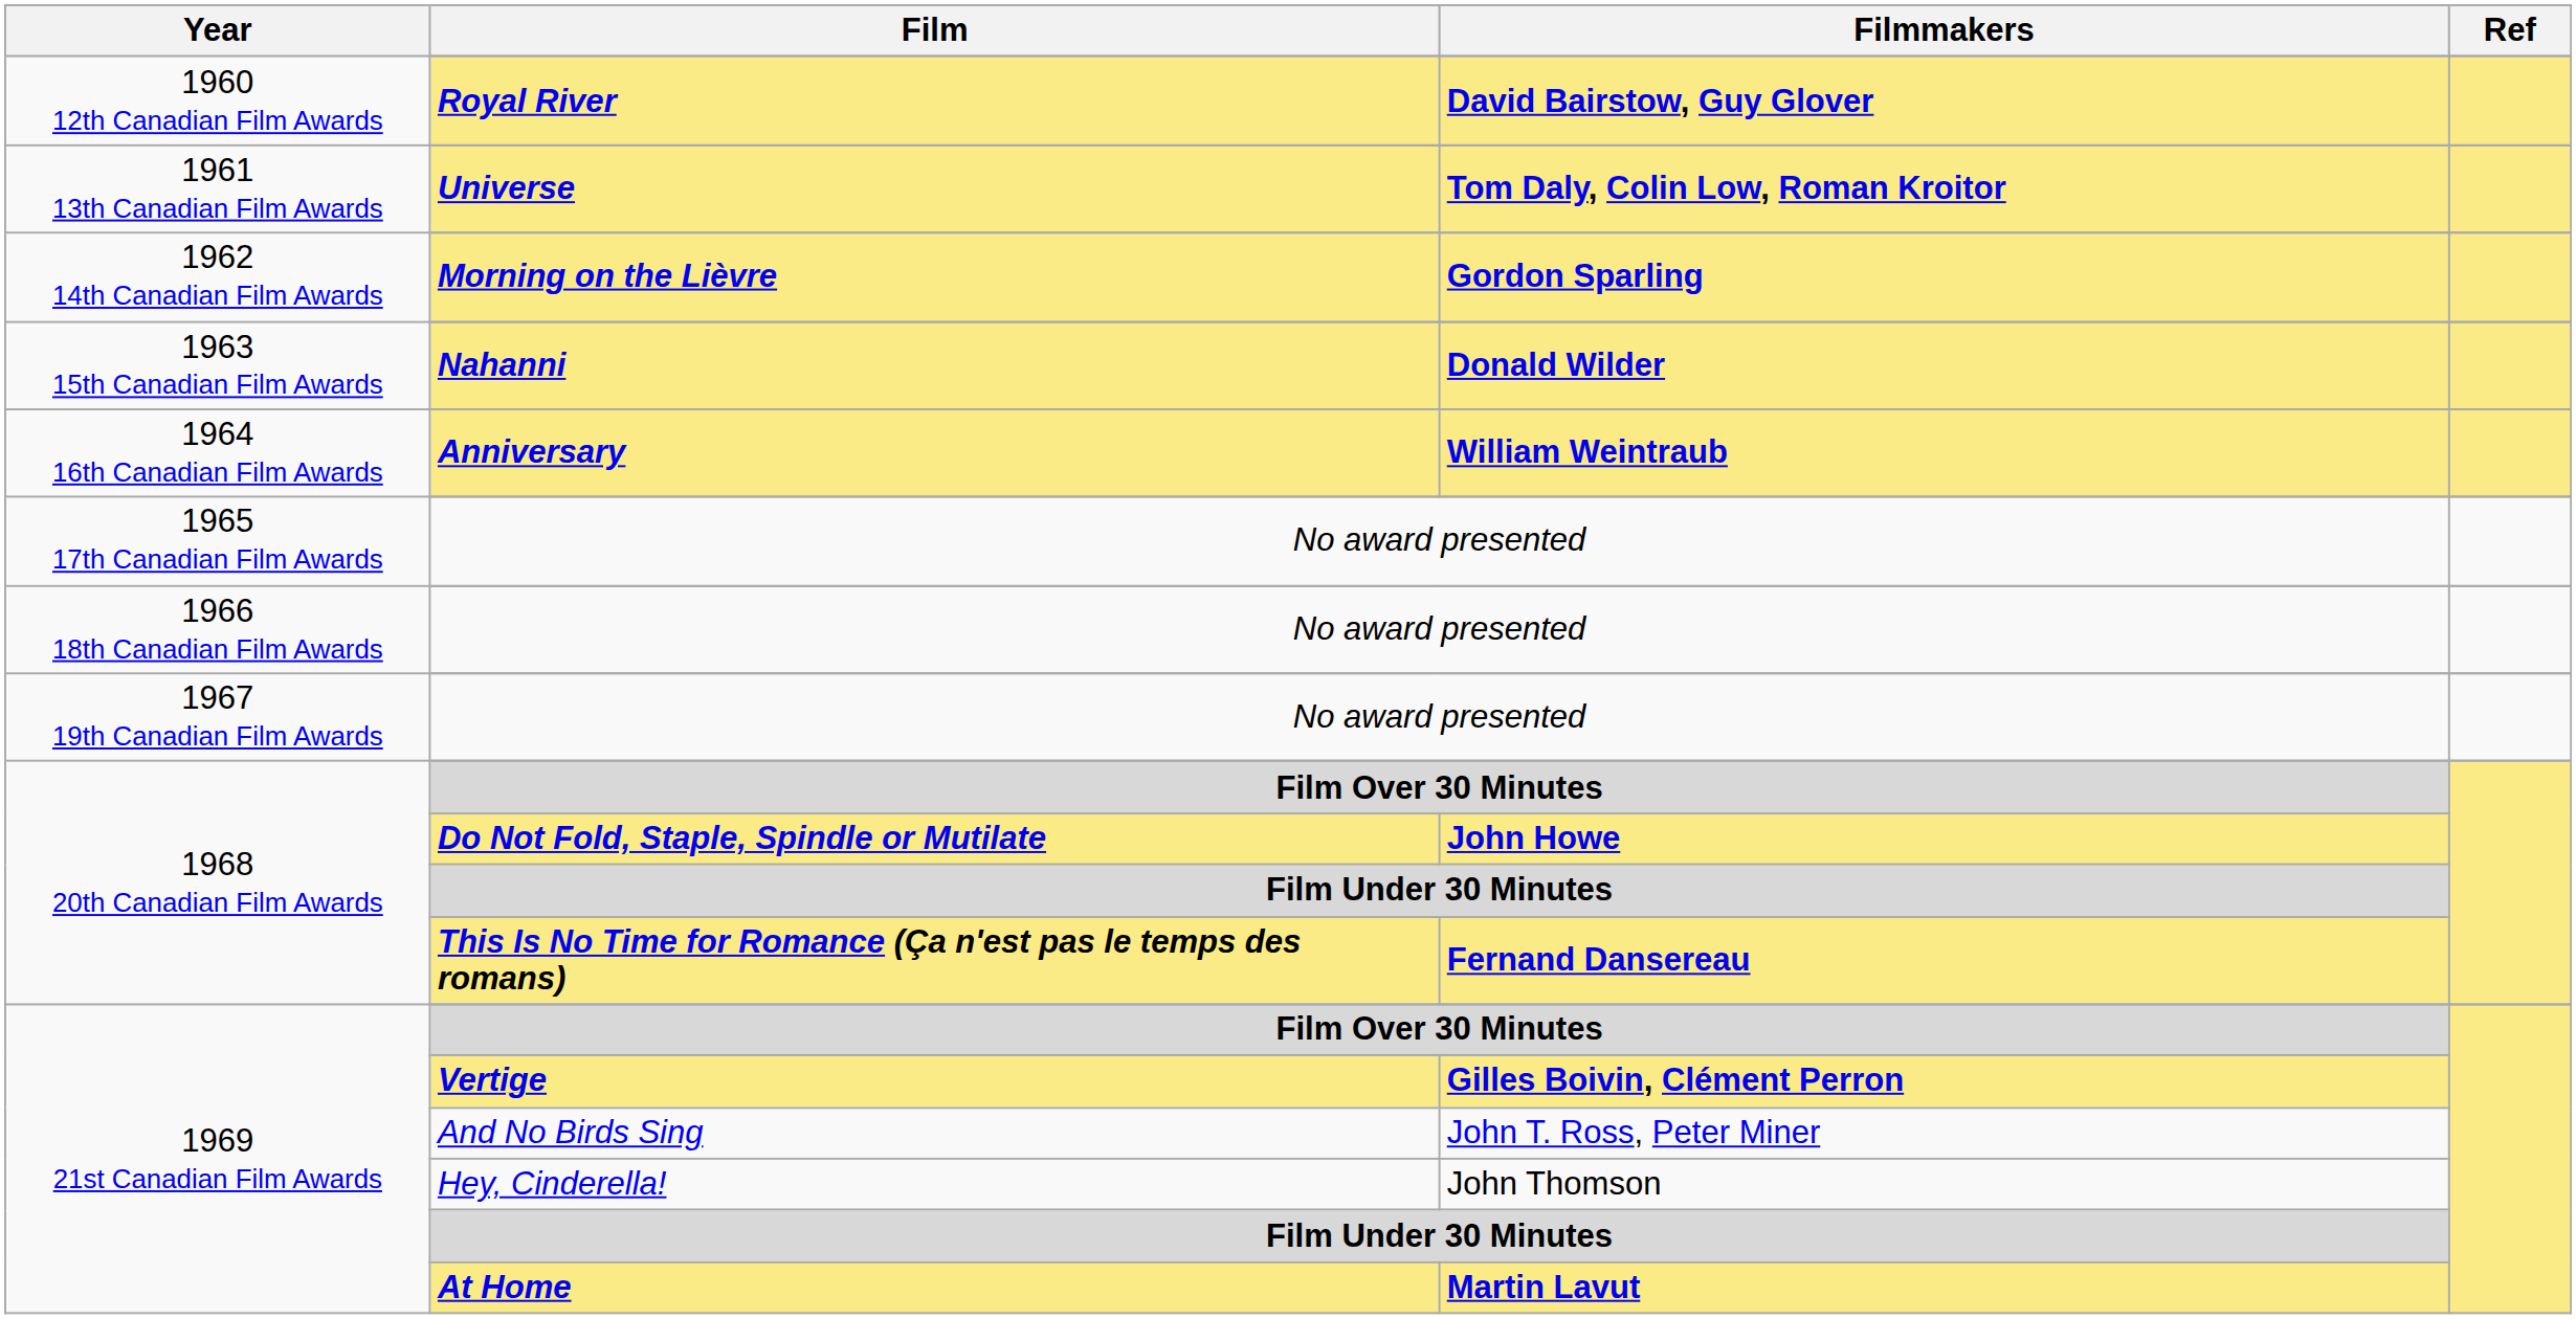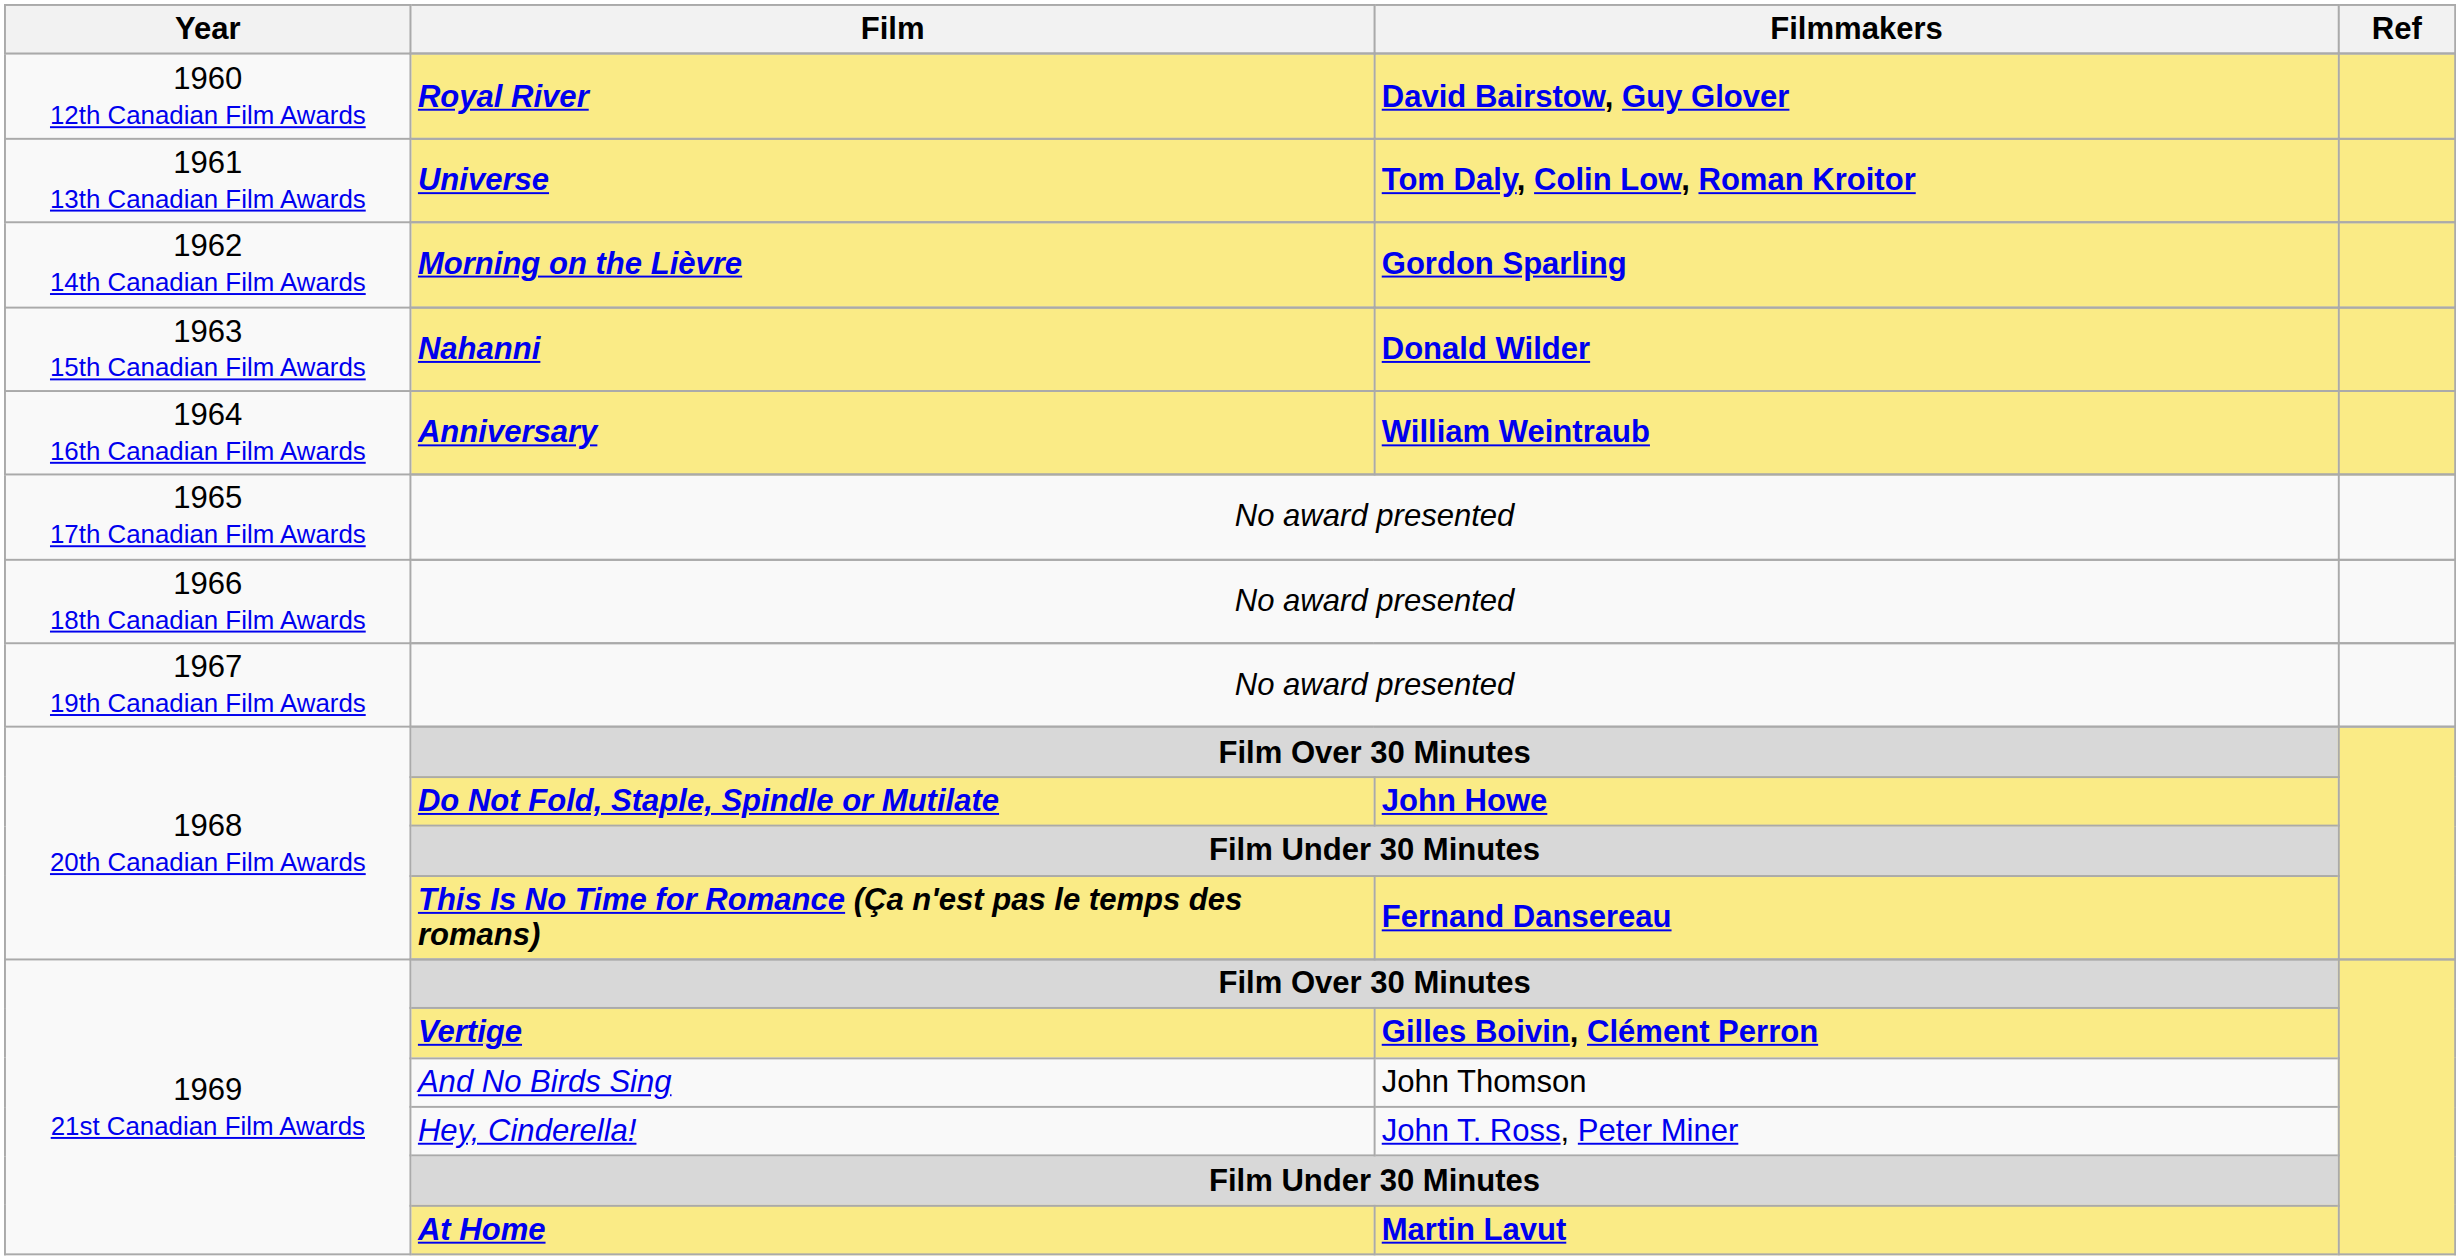And No Birds Sing | Filmmakers: John T. Ross, Peter Miner -> John Thomson
Hey, Cinderella! | Filmmakers: John Thomson -> John T. Ross, Peter Miner
